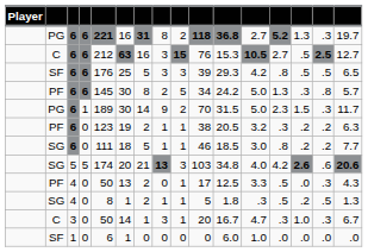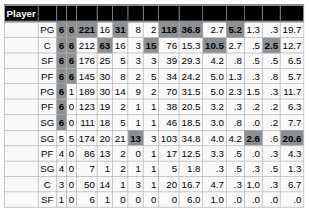SG / 6 | column 14: .2 -> .0
PF / 4 | column 5: 50 -> 86
SG / 4 | column 5: 8 -> 7
SG / 4 | column 14: .2 -> .3
